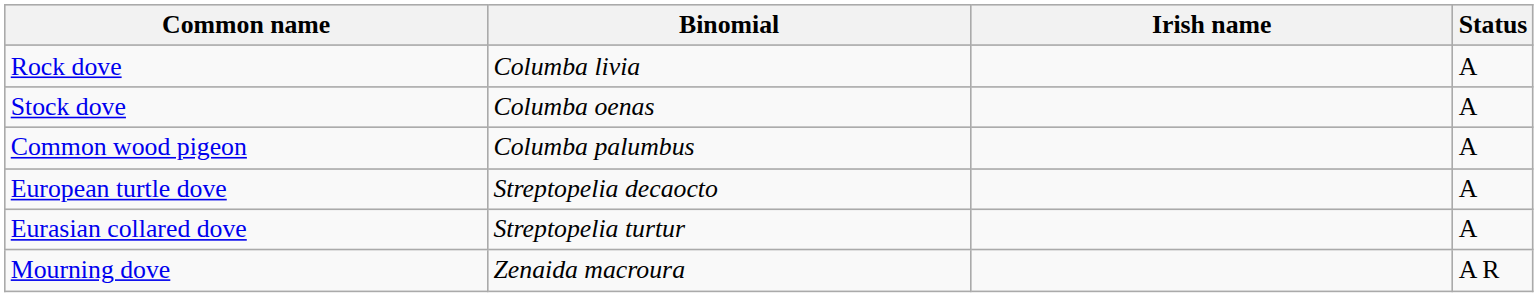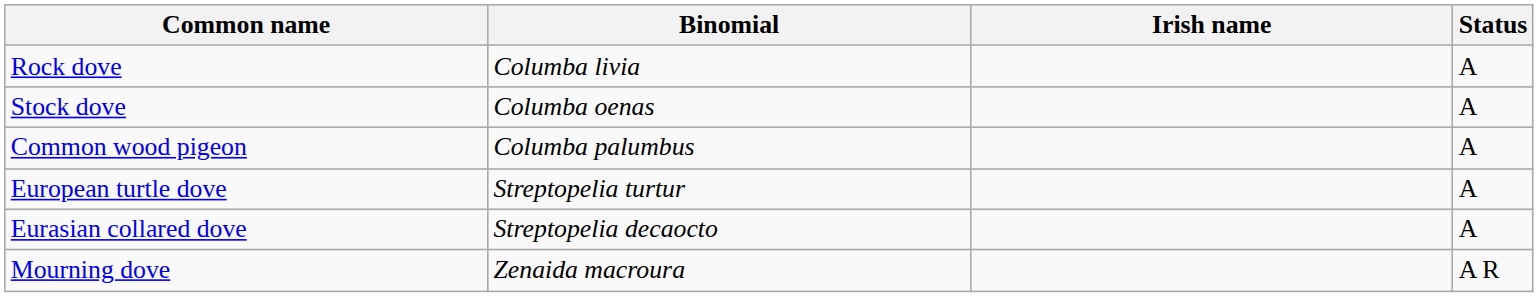European turtle dove | Binomial: Streptopelia decaocto -> Streptopelia turtur
Eurasian collared dove | Binomial: Streptopelia turtur -> Streptopelia decaocto
